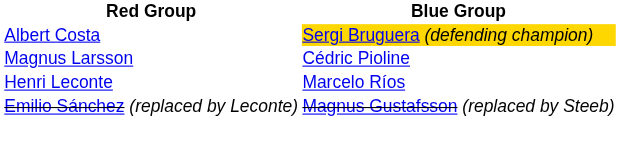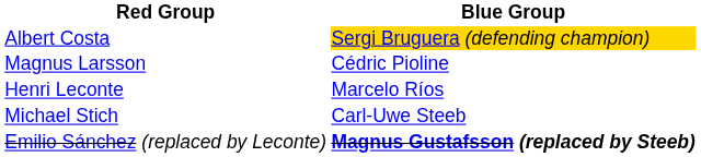+ row: Michael Stich | Carl-Uwe Steeb
Emilio Sánchez (replaced by Leconte) | Blue Group: normal -> bold
